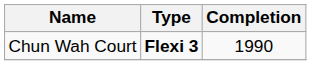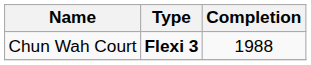Chun Wah Court | Completion: 1990 -> 1988
